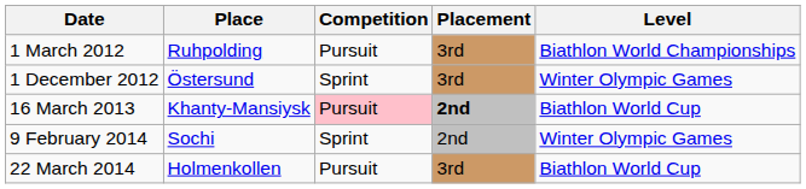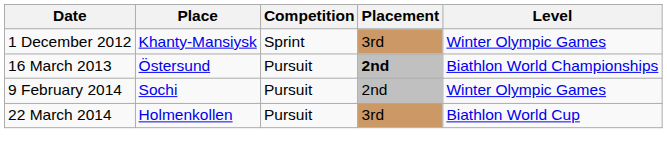- row: 1 March 2012 | Ruhpolding | Pursuit | 3rd | Biathlon World Championships
1 December 2012 | Place: Östersund -> Khanty-Mansiysk
16 March 2013 | Place: Khanty-Mansiysk -> Östersund
16 March 2013 | Competition: pink background -> no background
16 March 2013 | Level: Biathlon World Cup -> Biathlon World Championships
9 February 2014 | Competition: Sprint -> Pursuit
